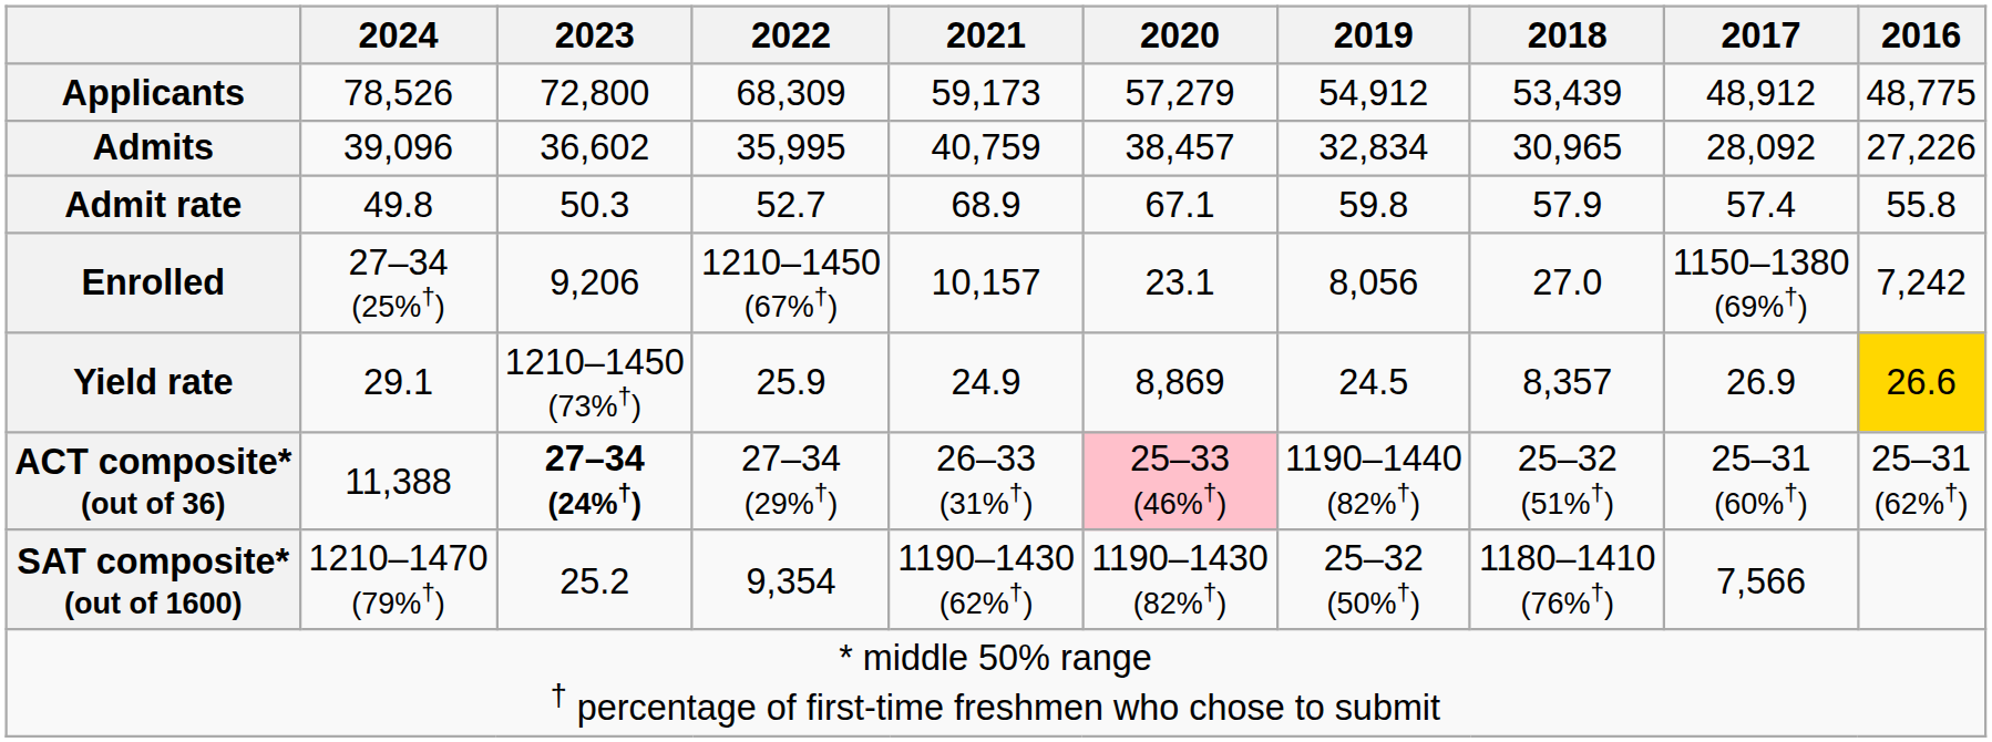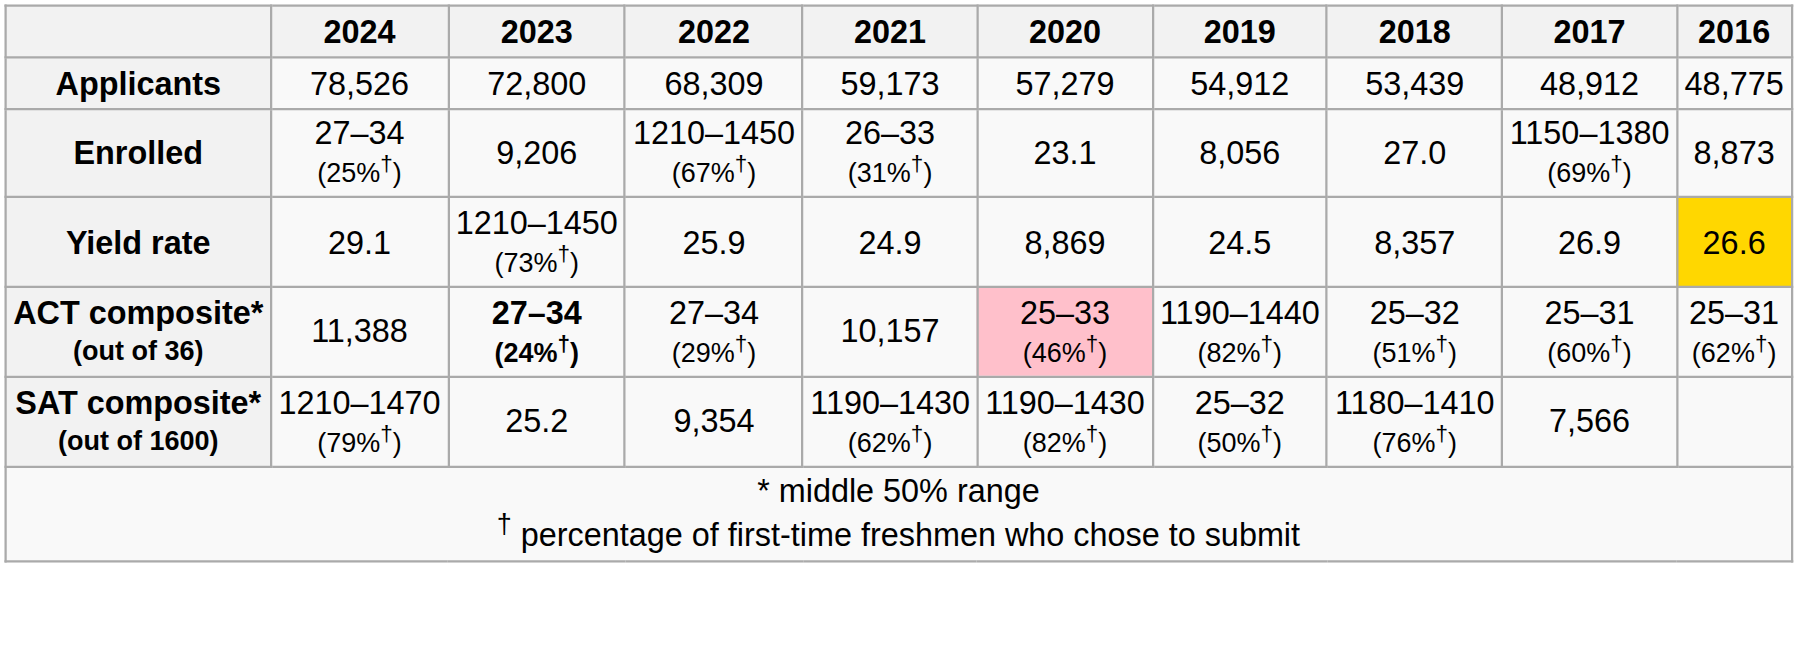- row: Admits | 39,096 | 36,602 | 35,995 | 40,759 | 38,457 | 32,834 | 30,965 | 28,092 | 27,226
- row: Admit rate | 49.8 | 50.3 | 52.7 | 68.9 | 67.1 | 59.8 | 57.9 | 57.4 | 55.8
Enrolled | 2021: 10,157 -> 26–33 (31%†)
Enrolled | 2016: 7,242 -> 8,873
ACT composite* (out of 36) | 2021: 26–33 (31%†) -> 10,157
